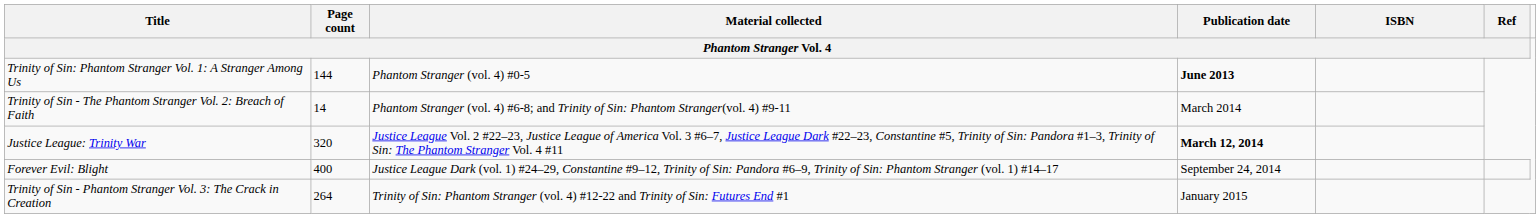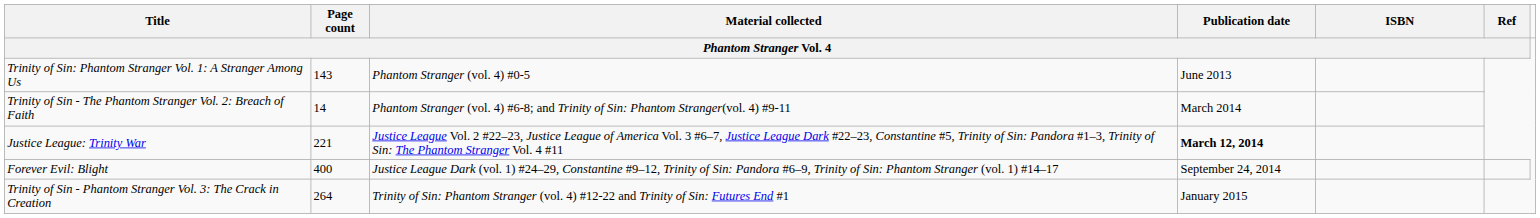Trinity of Sin: Phantom Stranger Vol. 1: A Stranger Among Us | Page count / Phantom Stranger Vol. 4: 144 -> 143
Trinity of Sin: Phantom Stranger Vol. 1: A Stranger Among Us | Publication date / Phantom Stranger Vol. 4: bold -> normal
Justice League: Trinity War | Page count / Phantom Stranger Vol. 4: 320 -> 221
